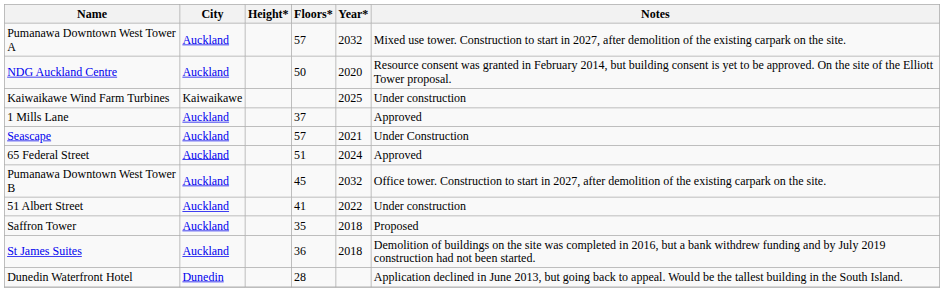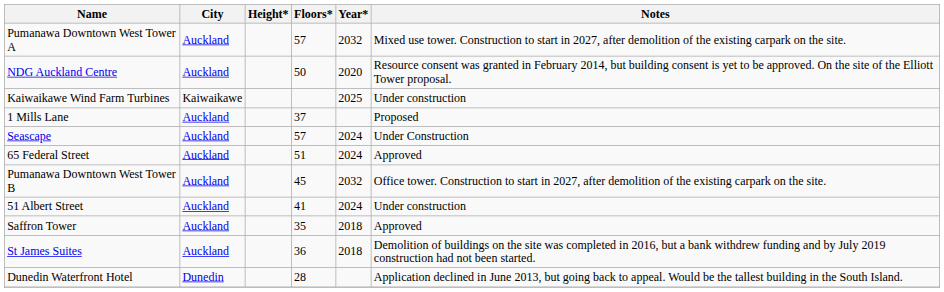1 Mills Lane | Notes: Approved -> Proposed
Seascape | Year*: 2021 -> 2024
51 Albert Street | Year*: 2022 -> 2024
Saffron Tower | Notes: Proposed -> Approved
